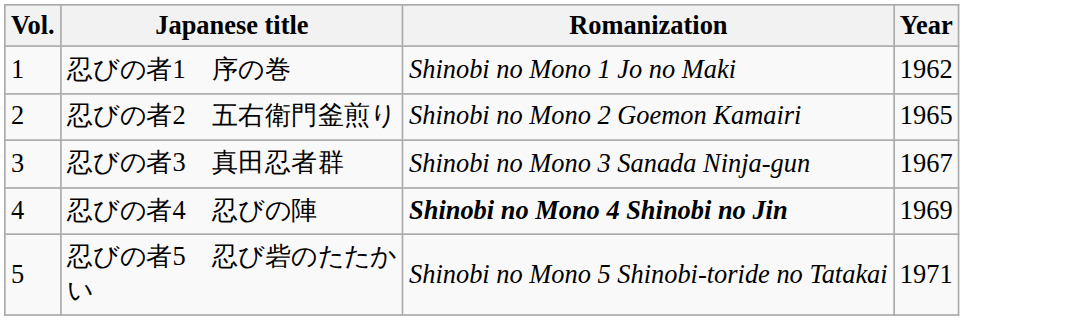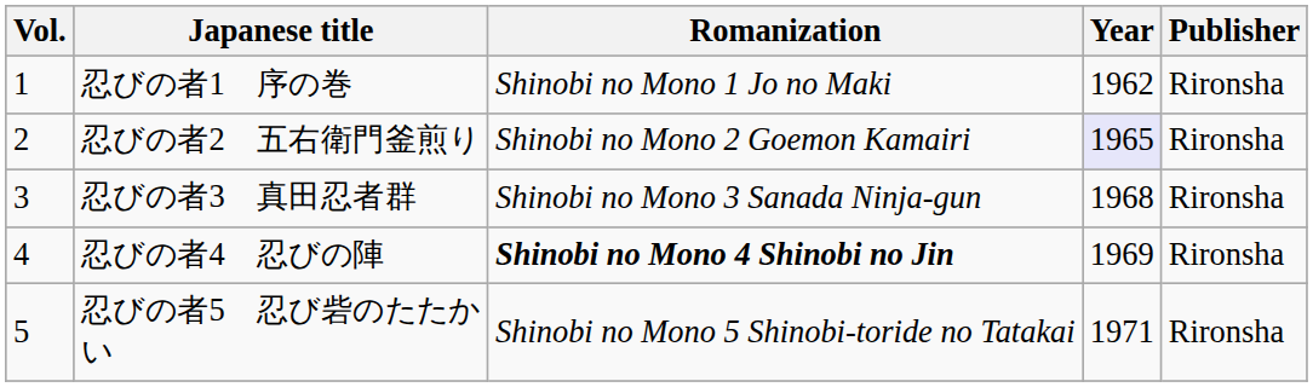+ column: Publisher | Rironsha | Rironsha | Rironsha | Rironsha | Rironsha
忍びの者2 五右衛門釜煎り | Year: no background -> lavender background
忍びの者3 真田忍者群 | Year: 1967 -> 1968
